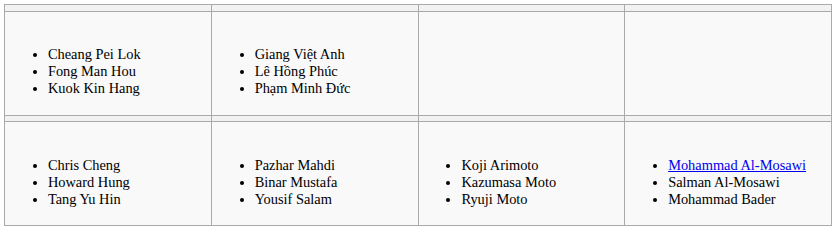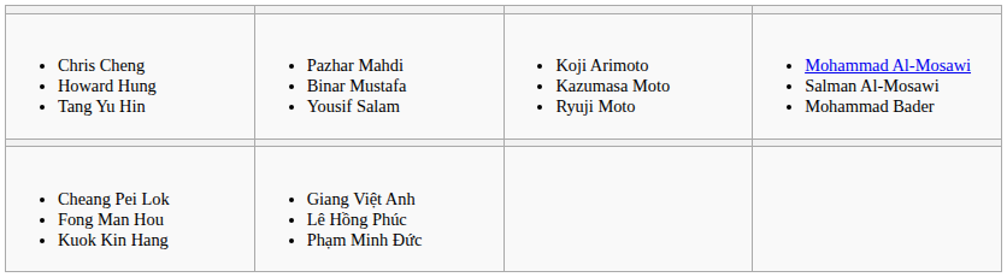rows swapped: Chris Cheng Howard Hung Tang Yu Hin <-> Cheang Pei Lok Fong Man Hou Kuok Kin Hang
